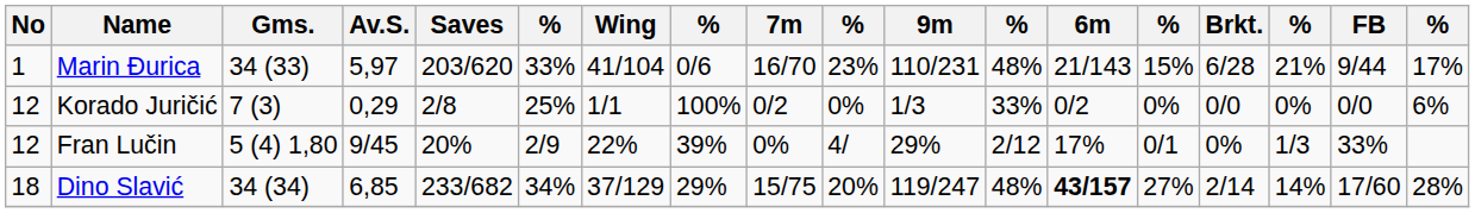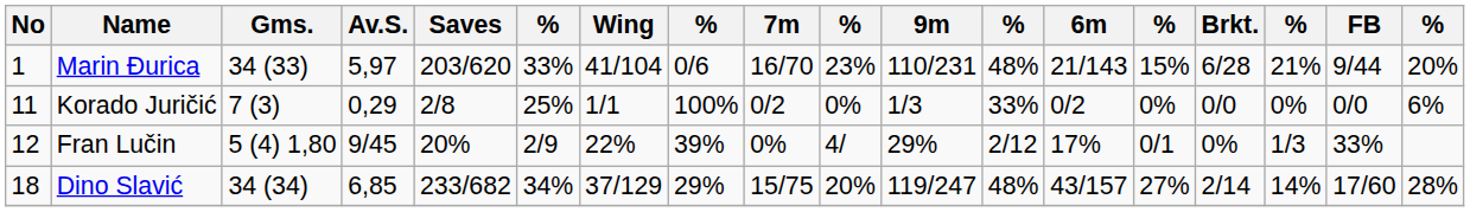Marin Đurica | column 18: 17% -> 20%
Korado Juričić | No: 12 -> 11
Dino Slavić | 6m: bold -> normal
